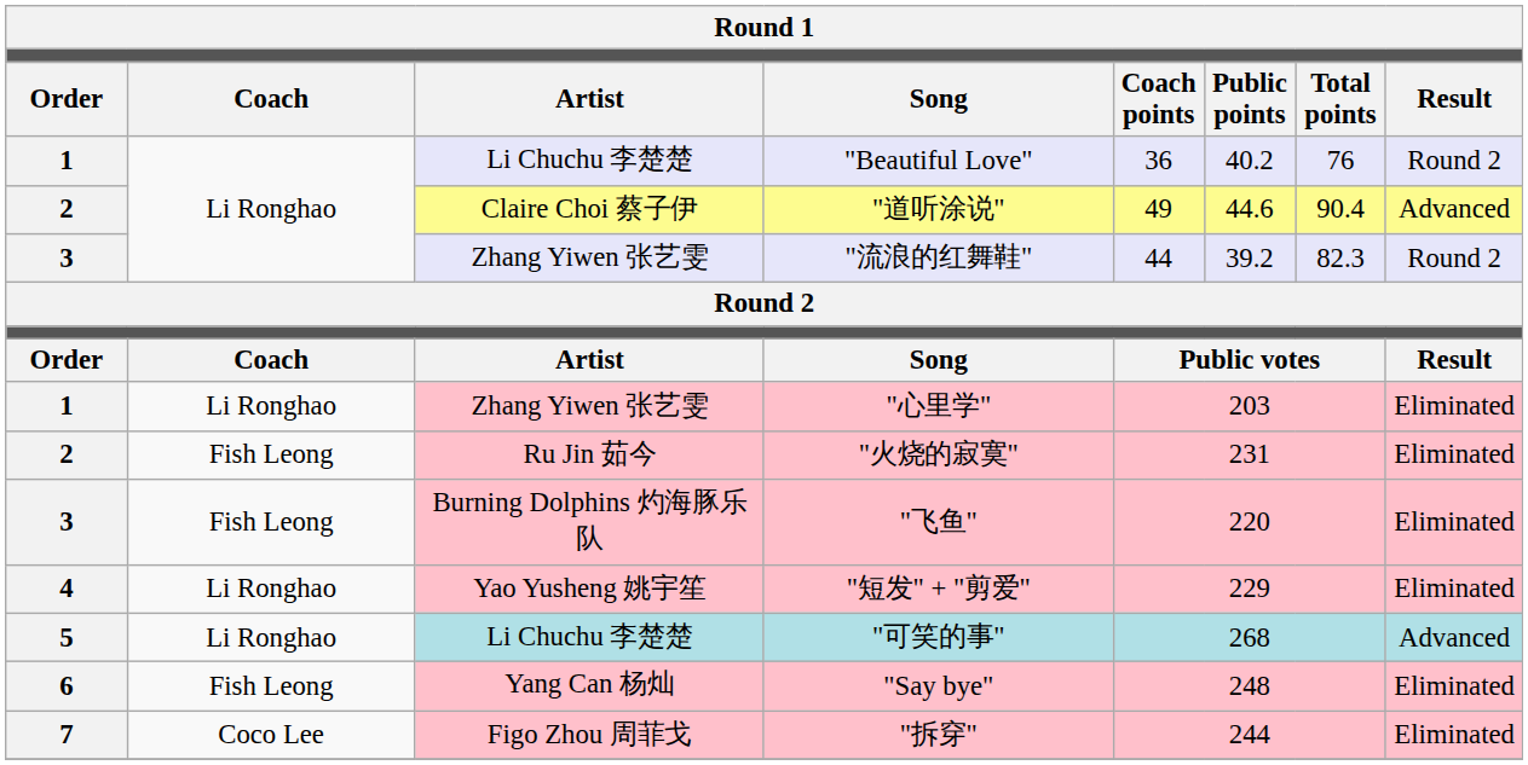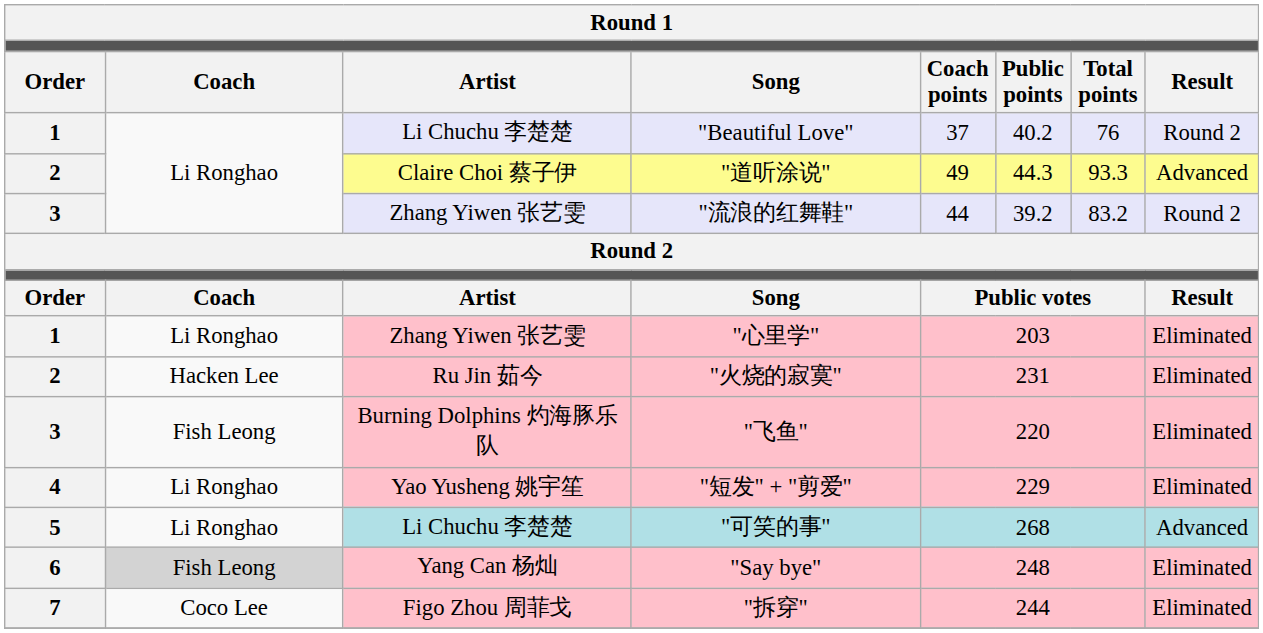"Beautiful Love" | column 5: 36 -> 37
"道听涂说" | column 6: 44.6 -> 44.3
"道听涂说" | column 7: 90.4 -> 93.3
"流浪的红舞鞋" | column 7: 82.3 -> 83.2
"火烧的寂寞" | column 2: Fish Leong -> Hacken Lee
"Say bye" | column 2: no background -> lightgrey background
